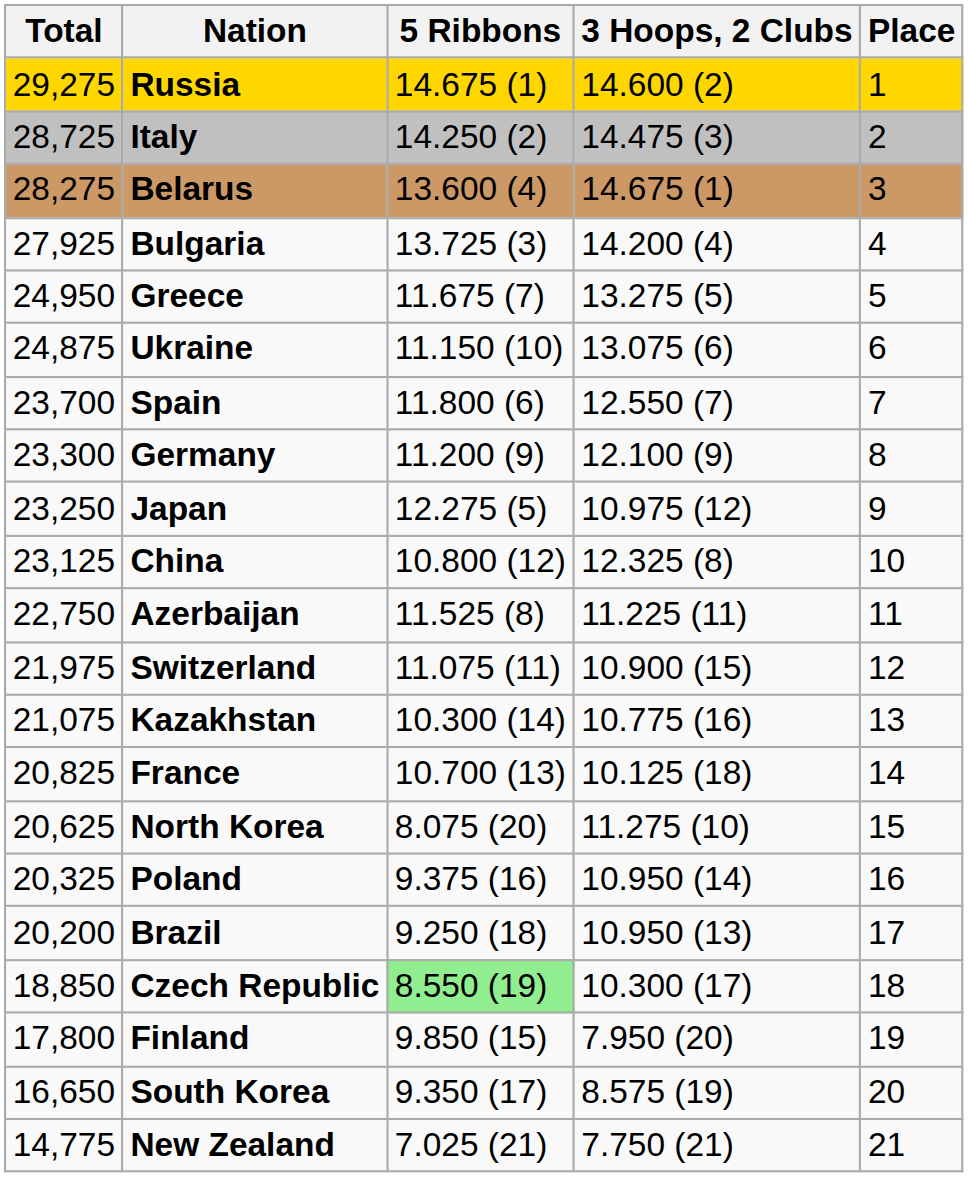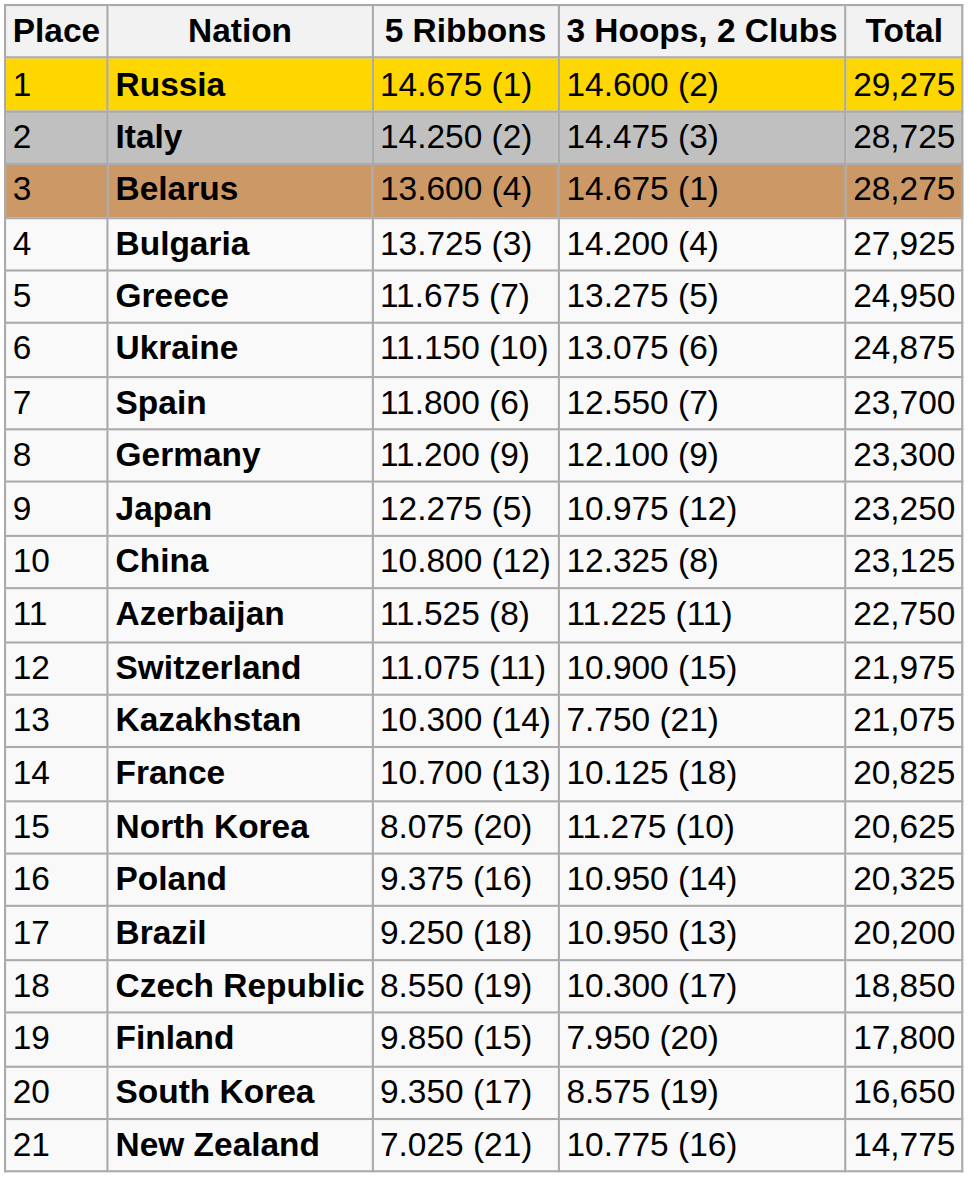columns swapped: Place <-> Total
Kazakhstan | 3 Hoops, 2 Clubs: 10.775 (16) -> 7.750 (21)
Czech Republic | 5 Ribbons: lightgreen background -> no background
New Zealand | 3 Hoops, 2 Clubs: 7.750 (21) -> 10.775 (16)
